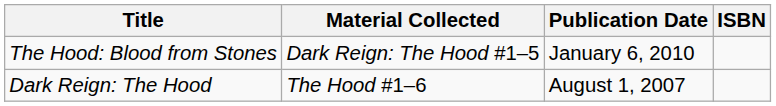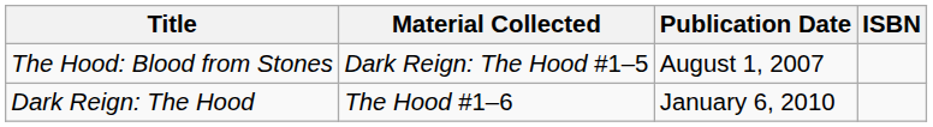The Hood: Blood from Stones | Publication Date: January 6, 2010 -> August 1, 2007
Dark Reign: The Hood | Publication Date: August 1, 2007 -> January 6, 2010
